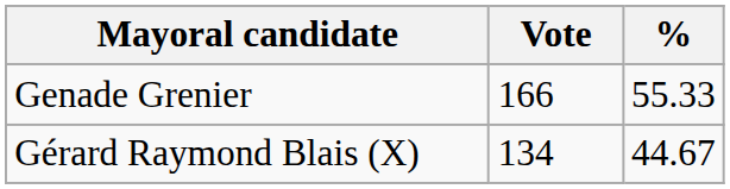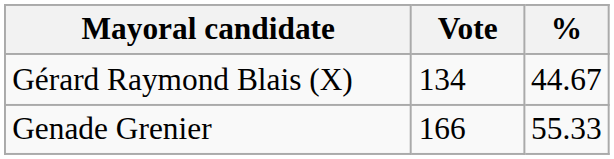rows swapped: Genade Grenier <-> Gérard Raymond Blais (X)
